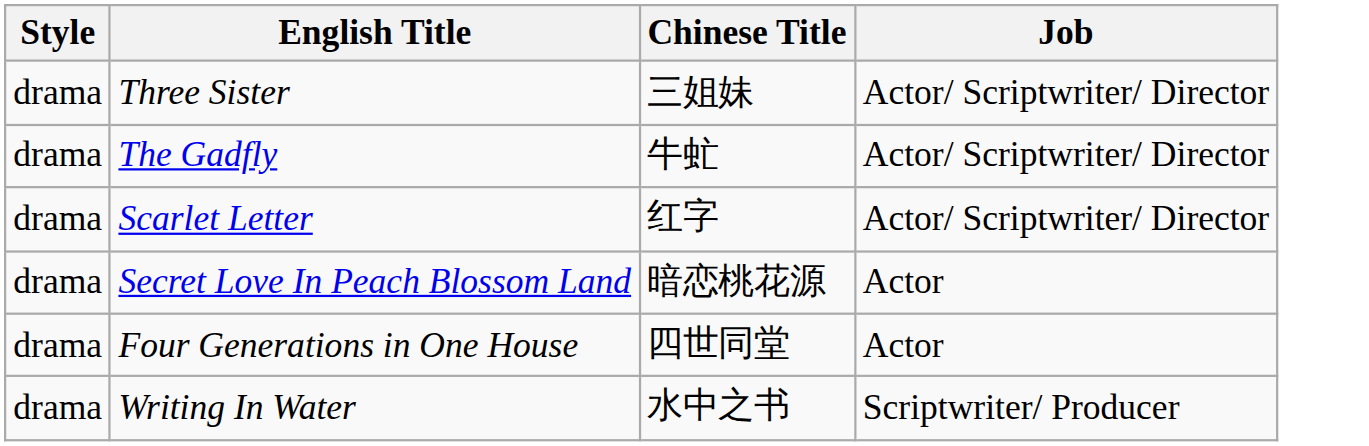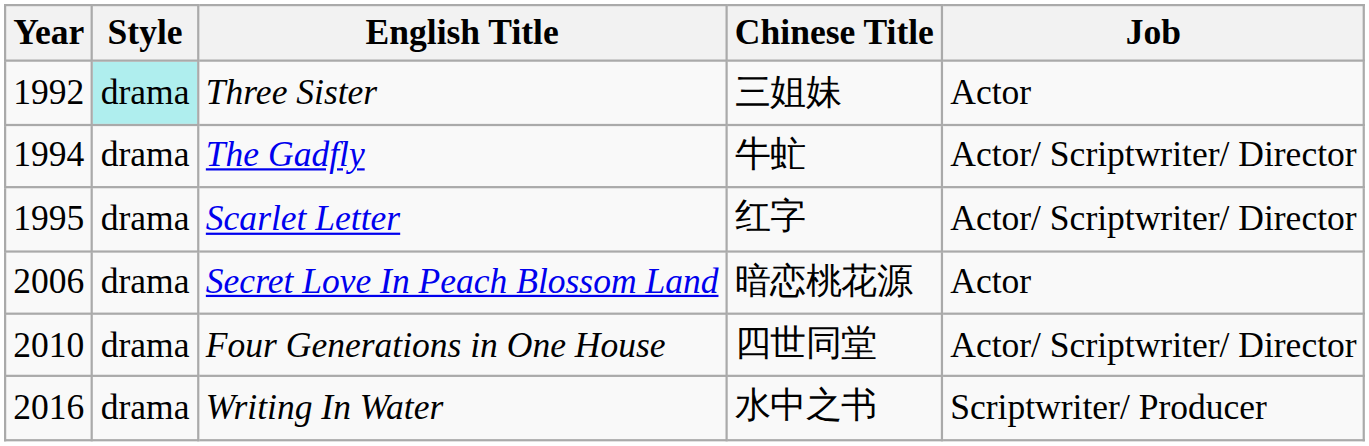+ column: Year | 1992 | 1994 | 1995 | 2006 | 2010 | 2016
Three Sister | Style: no background -> paleturquoise background
Three Sister | Job: Actor/ Scriptwriter/ Director -> Actor
Four Generations in One House | Job: Actor -> Actor/ Scriptwriter/ Director
